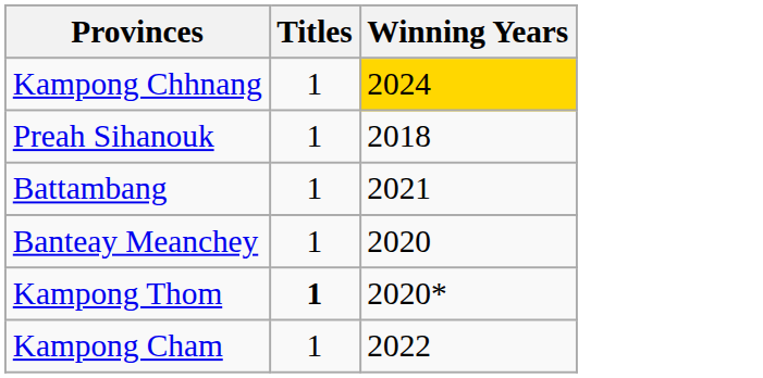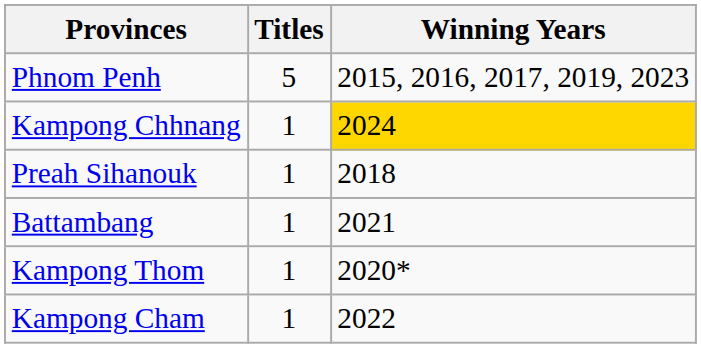+ row: Phnom Penh | 5 | 2015, 2016, 2017, 2019, 2023
- row: Banteay Meanchey | 1 | 2020
Kampong Thom | Titles: bold -> normal
